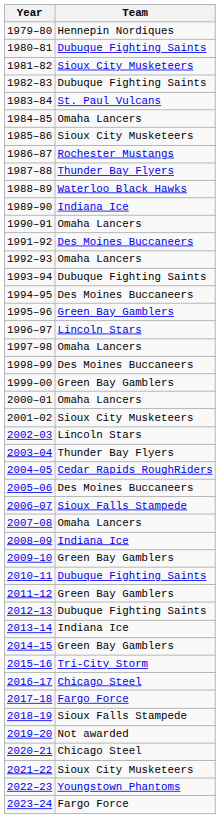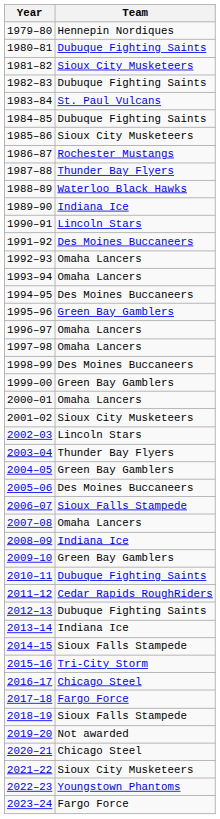1984–85 | Team: Omaha Lancers -> Dubuque Fighting Saints
1990–91 | Team: Omaha Lancers -> Lincoln Stars
1993–94 | Team: Dubuque Fighting Saints -> Omaha Lancers
1996–97 | Team: Lincoln Stars -> Omaha Lancers
2004–05 | Team: Cedar Rapids RoughRiders -> Green Bay Gamblers
2011–12 | Team: Green Bay Gamblers -> Cedar Rapids RoughRiders
2014–15 | Team: Green Bay Gamblers -> Sioux Falls Stampede
